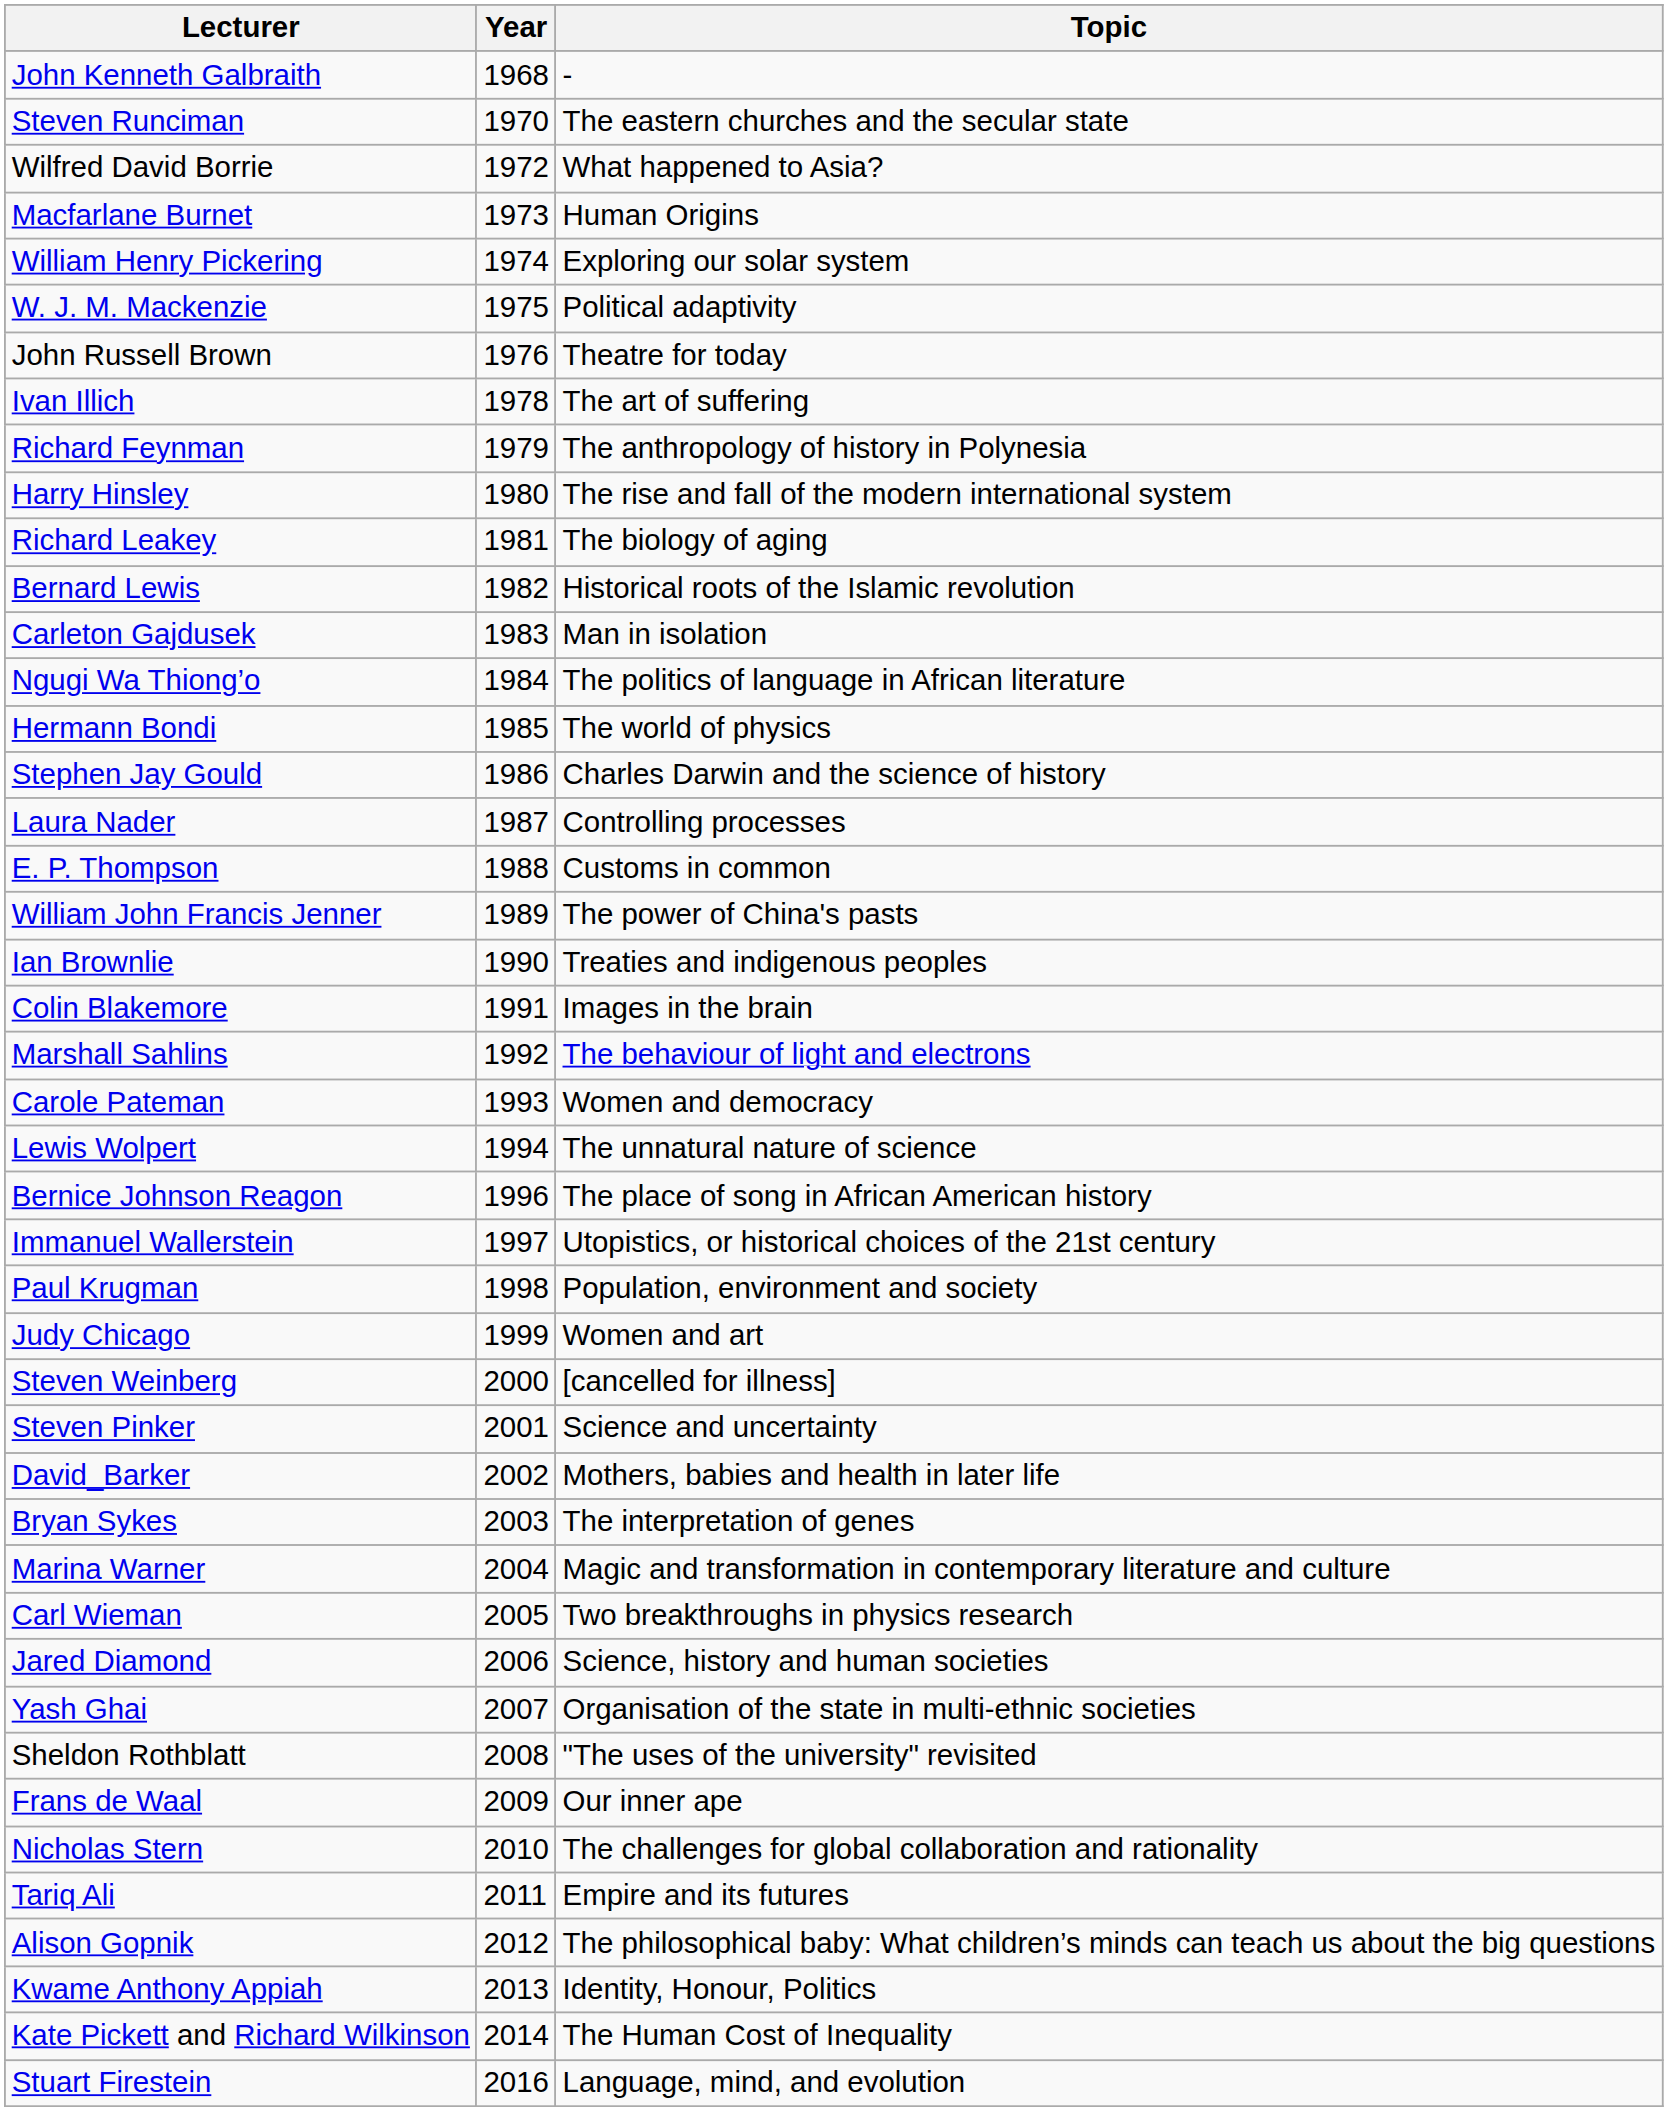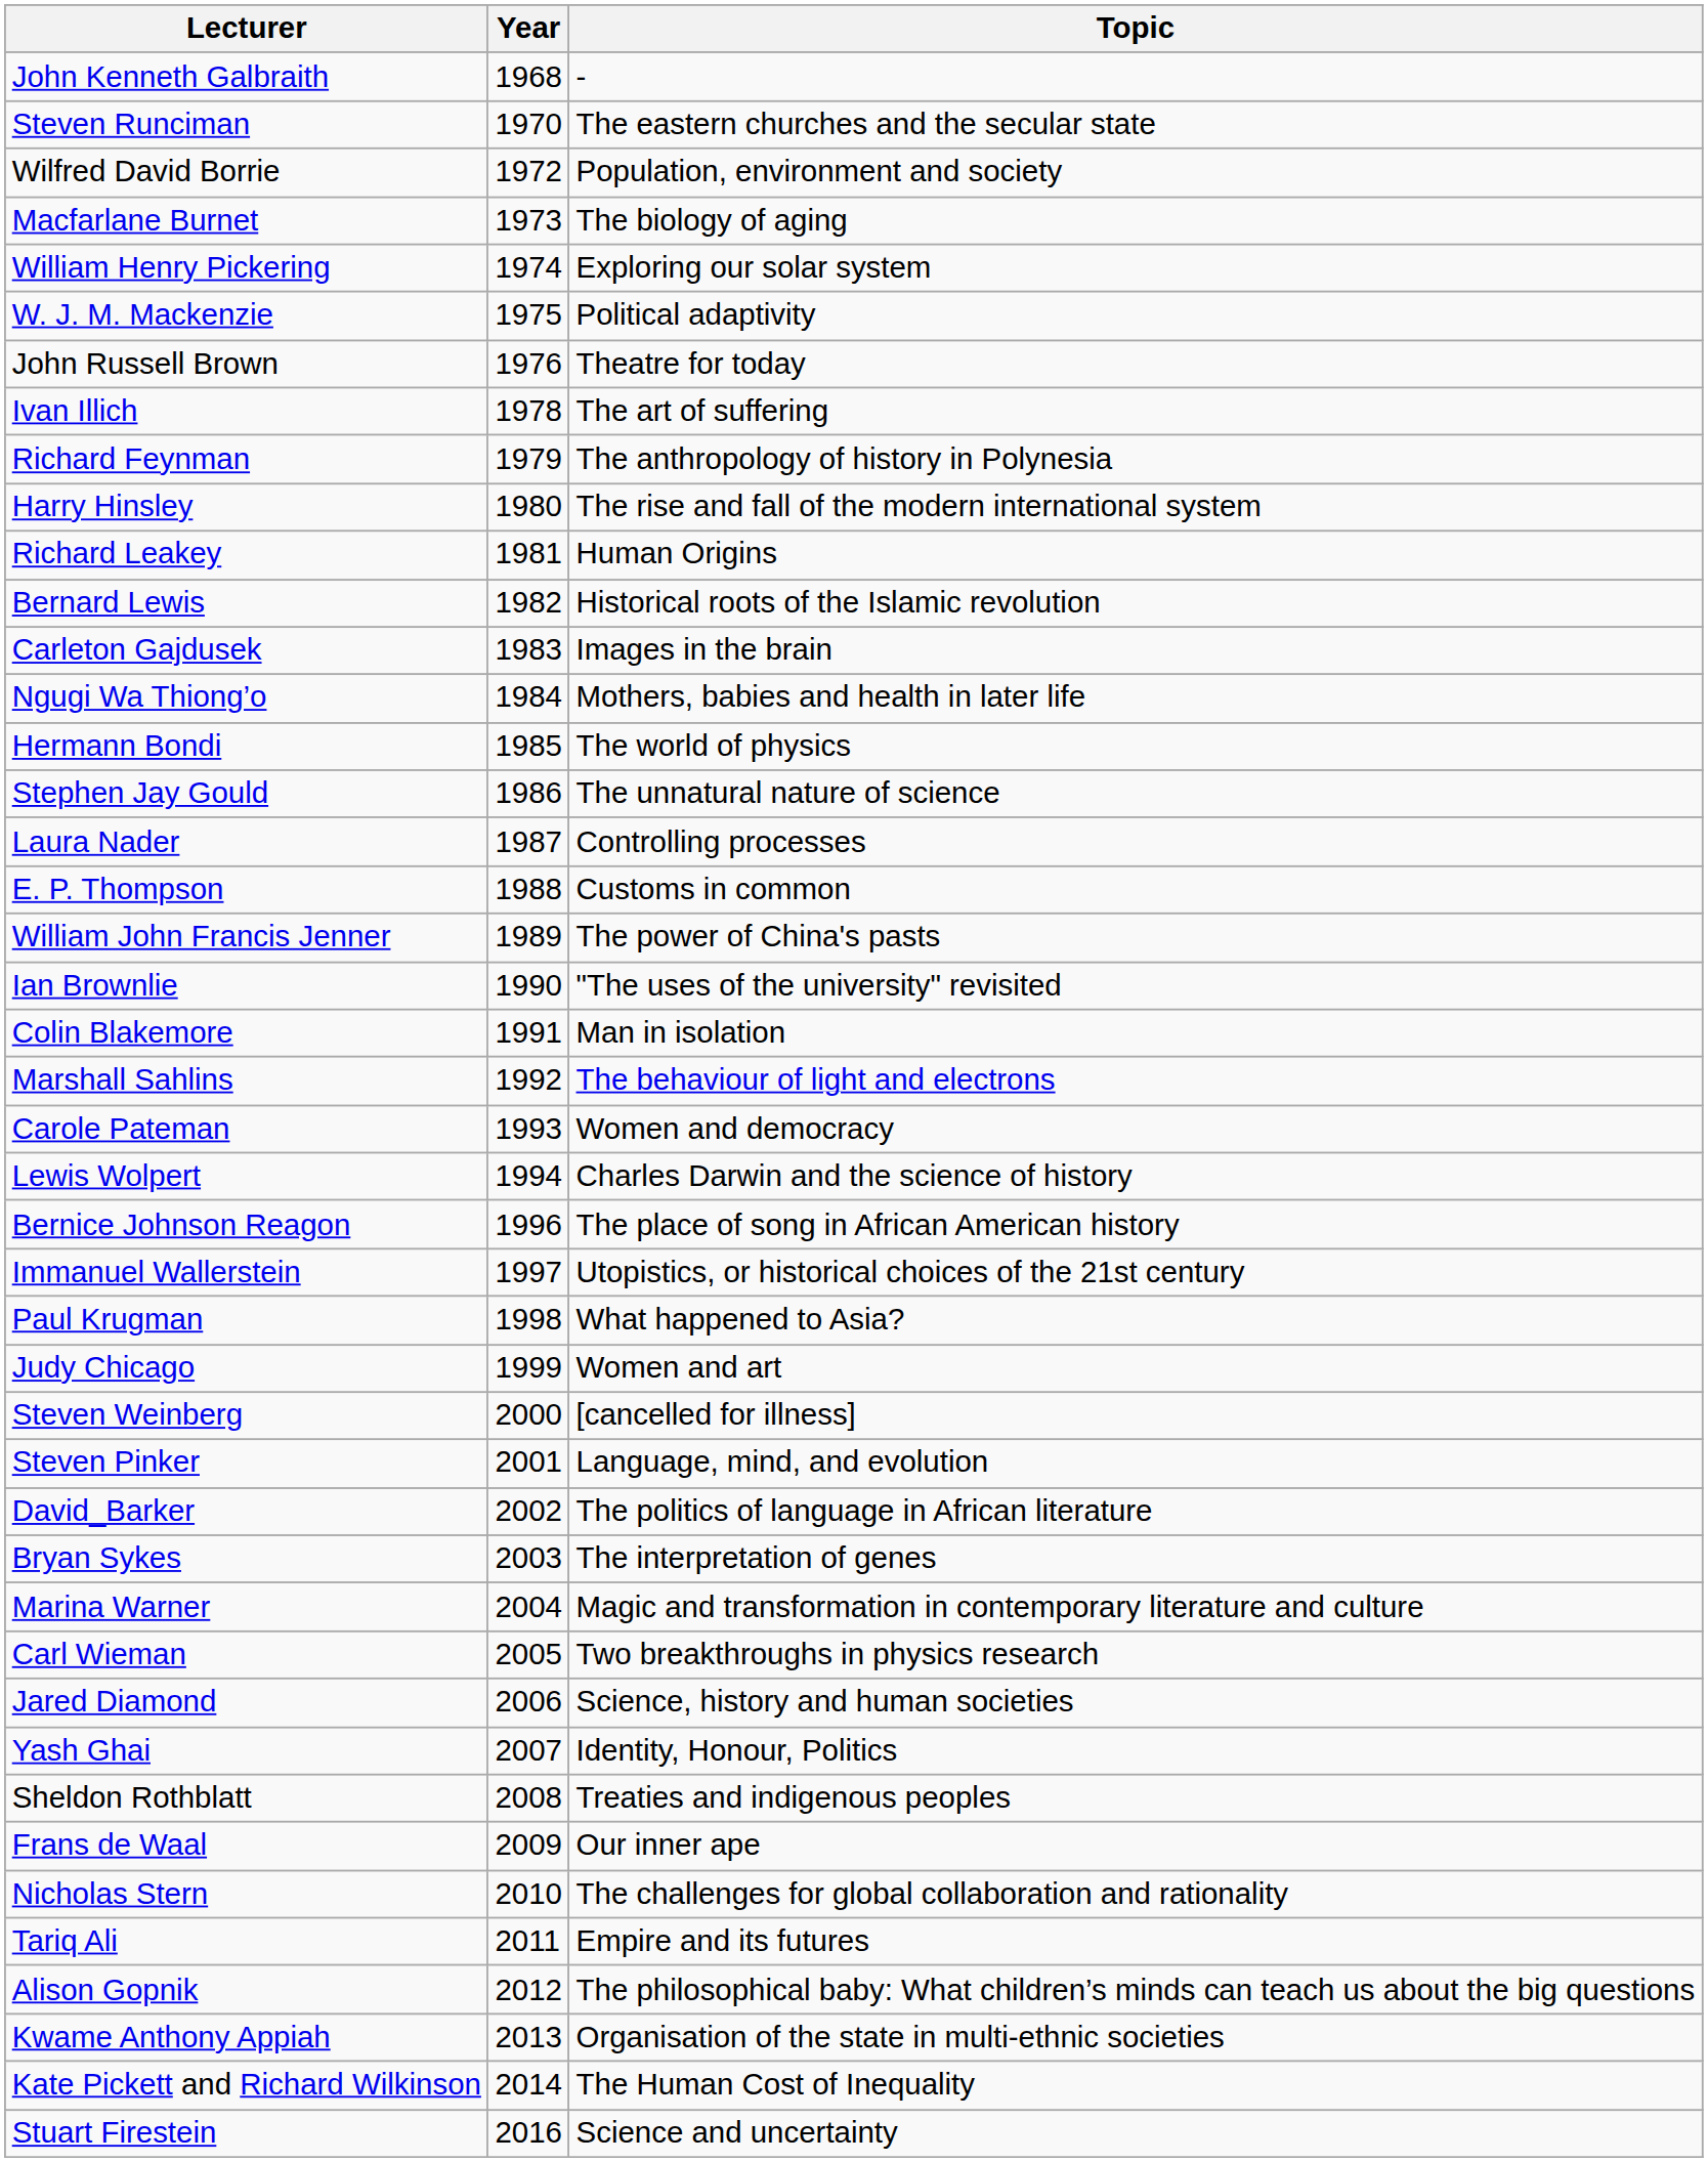Wilfred David Borrie | Topic: What happened to Asia? -> Population, environment and society
Macfarlane Burnet | Topic: Human Origins -> The biology of aging
Richard Leakey | Topic: The biology of aging -> Human Origins
Carleton Gajdusek | Topic: Man in isolation -> Images in the brain
Ngugi Wa Thiong’o | Topic: The politics of language in African literature -> Mothers, babies and health in later life
Stephen Jay Gould | Topic: Charles Darwin and the science of history -> The unnatural nature of science
Ian Brownlie | Topic: Treaties and indigenous peoples -> "The uses of the university" revisited
Colin Blakemore | Topic: Images in the brain -> Man in isolation
Lewis Wolpert | Topic: The unnatural nature of science -> Charles Darwin and the science of history
Paul Krugman | Topic: Population, environment and society -> What happened to Asia?
Steven Pinker | Topic: Science and uncertainty -> Language, mind, and evolution
David_Barker | Topic: Mothers, babies and health in later life -> The politics of language in African literature
Yash Ghai | Topic: Organisation of the state in multi-ethnic societies -> Identity, Honour, Politics
Sheldon Rothblatt | Topic: "The uses of the university" revisited -> Treaties and indigenous peoples
Kwame Anthony Appiah | Topic: Identity, Honour, Politics -> Organisation of the state in multi-ethnic societies
Stuart Firestein | Topic: Language, mind, and evolution -> Science and uncertainty
